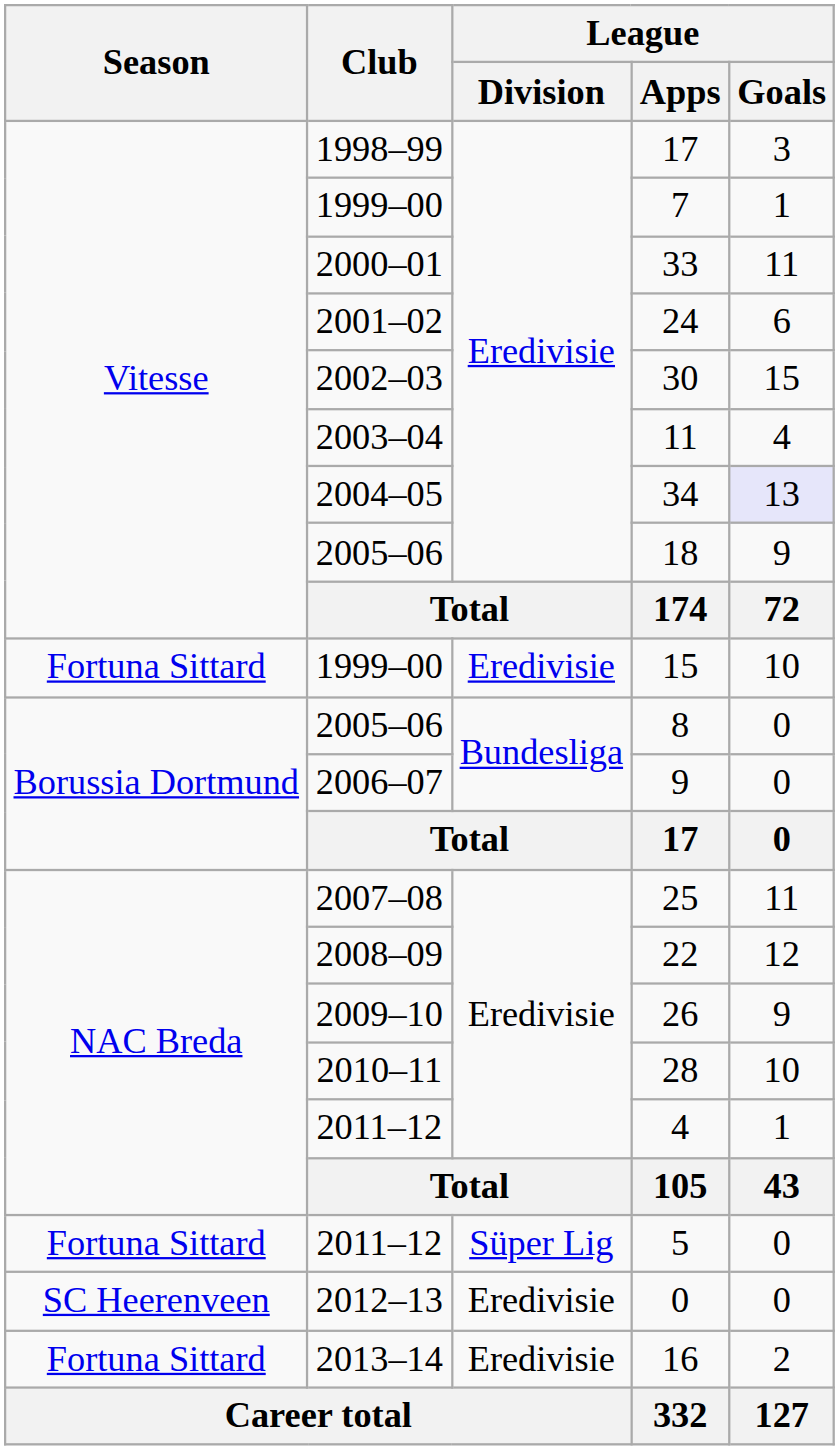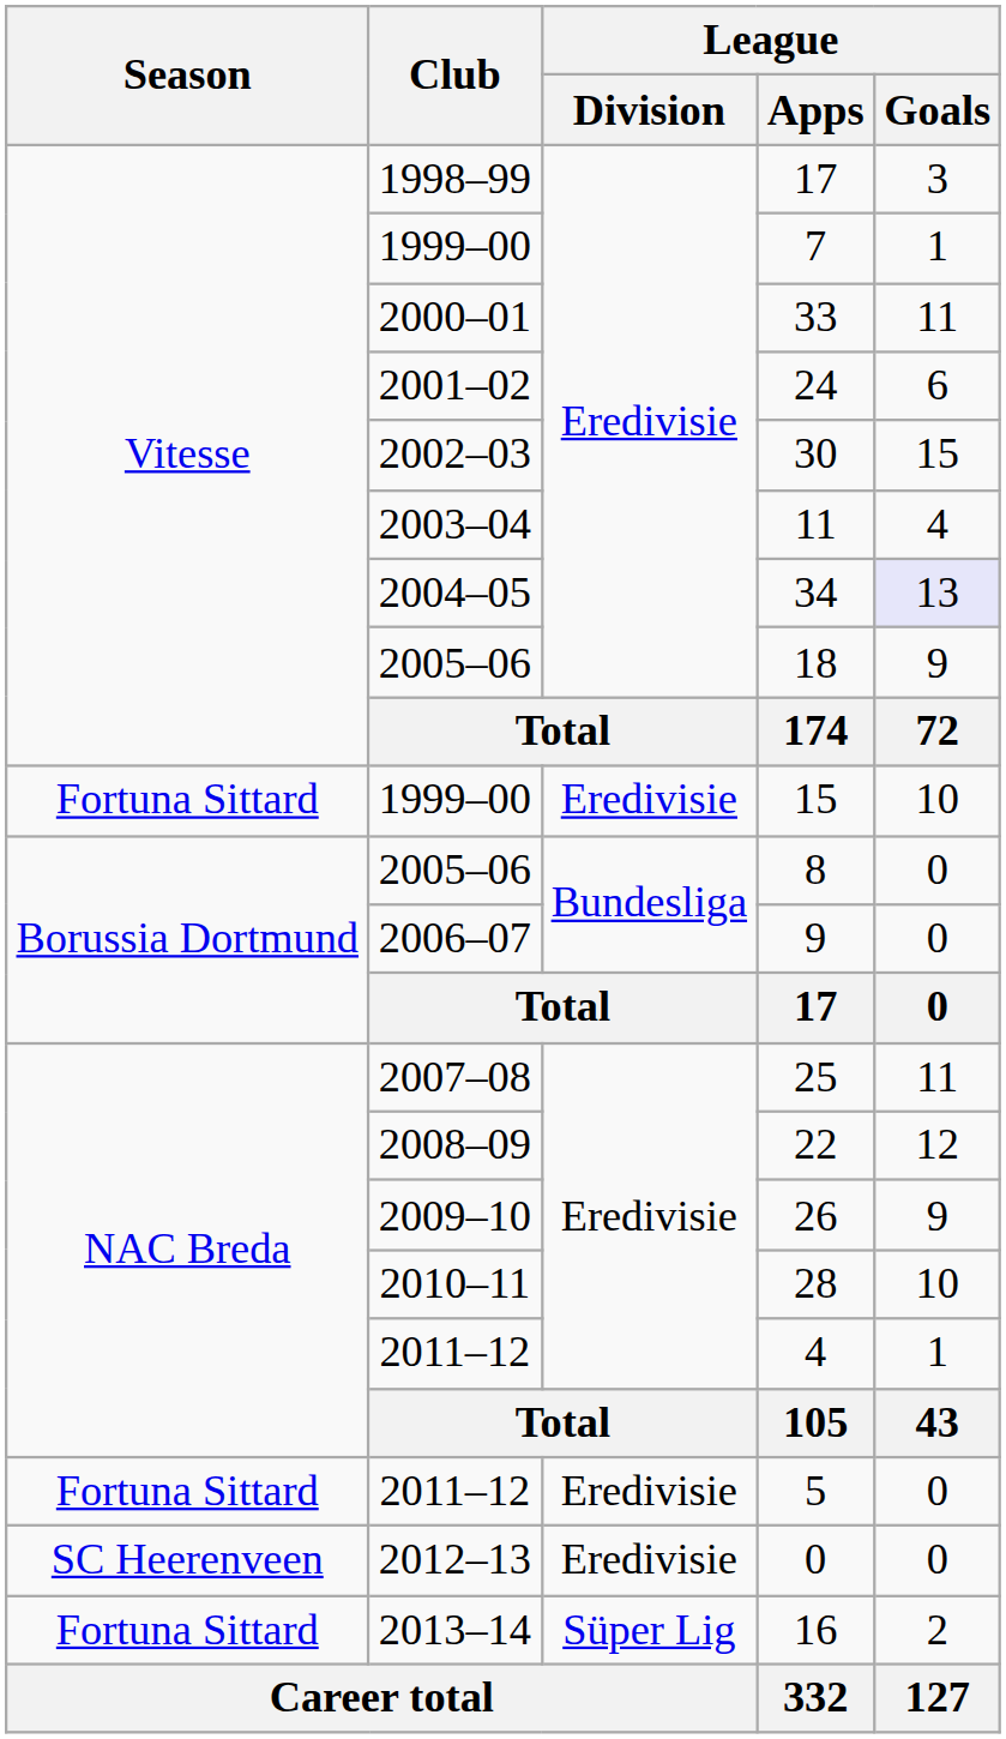5 | League / Division: Süper Lig -> Eredivisie
16 | League / Division: Eredivisie -> Süper Lig
